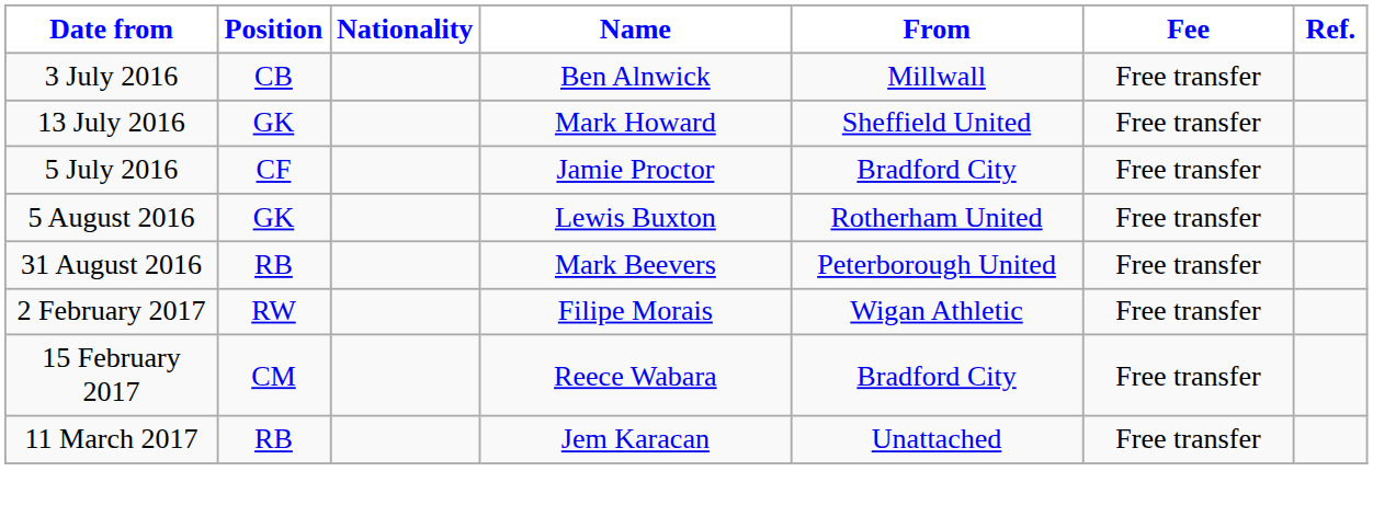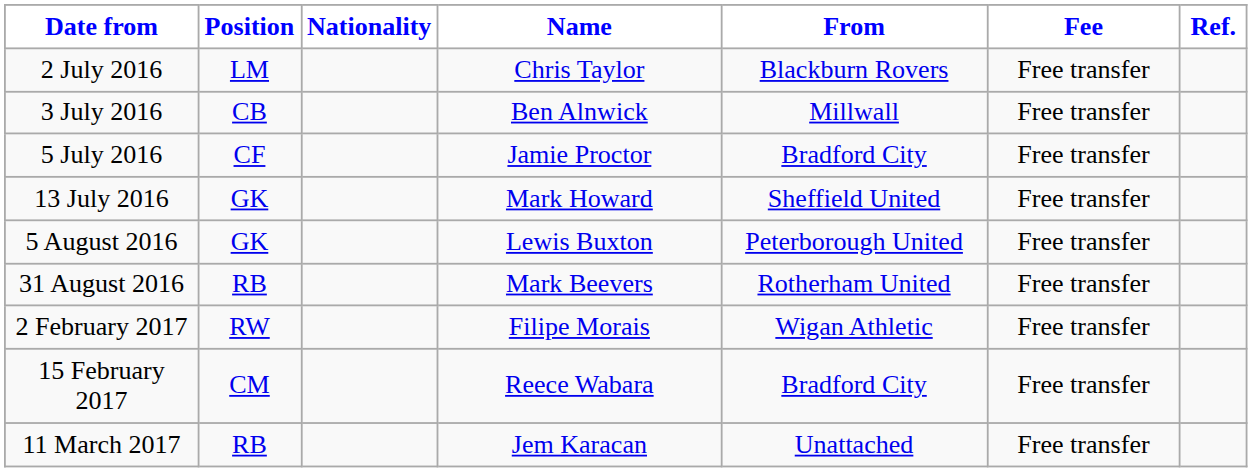+ row: 2 July 2016 | LM | Chris Taylor | Blackburn Rovers | Free transfer
rows swapped: 5 July 2016 <-> 13 July 2016
5 August 2016 | From: Rotherham United -> Peterborough United
31 August 2016 | From: Peterborough United -> Rotherham United
